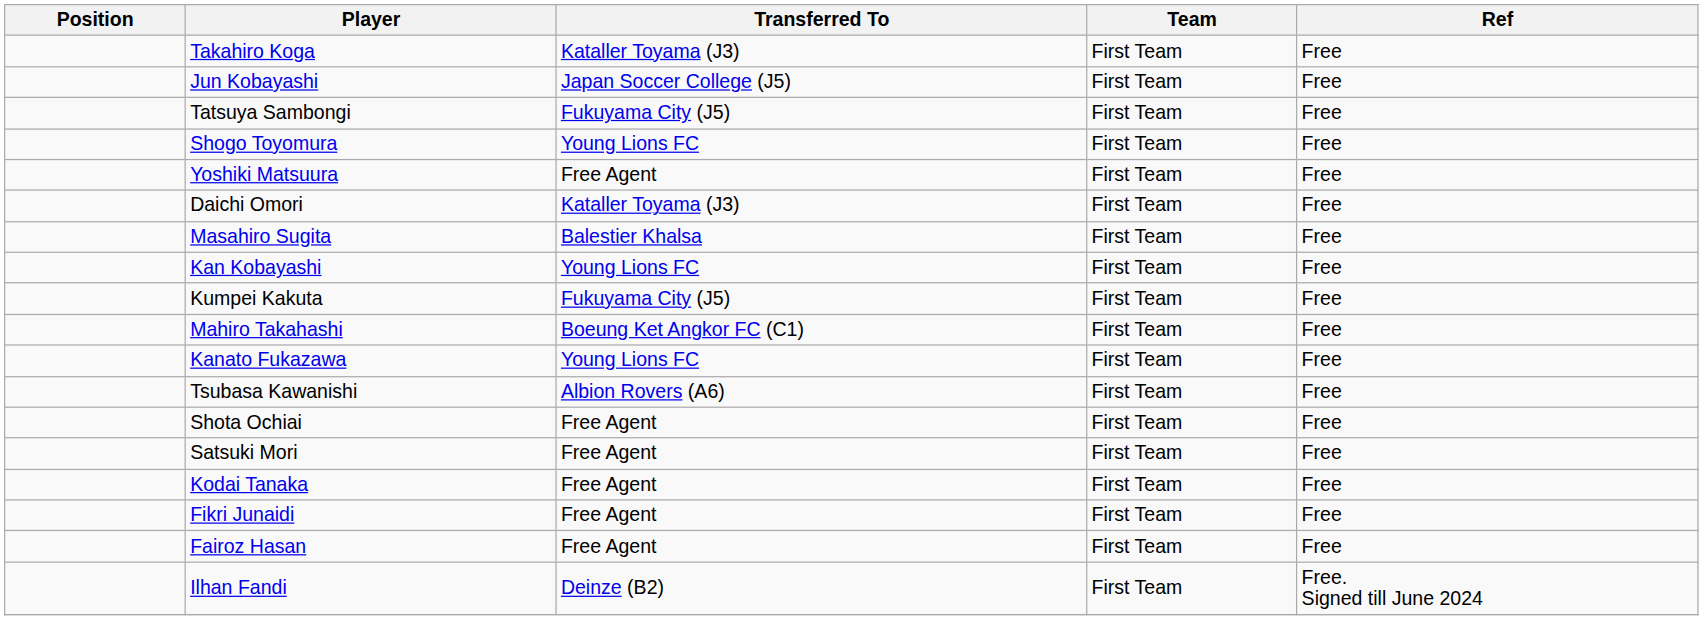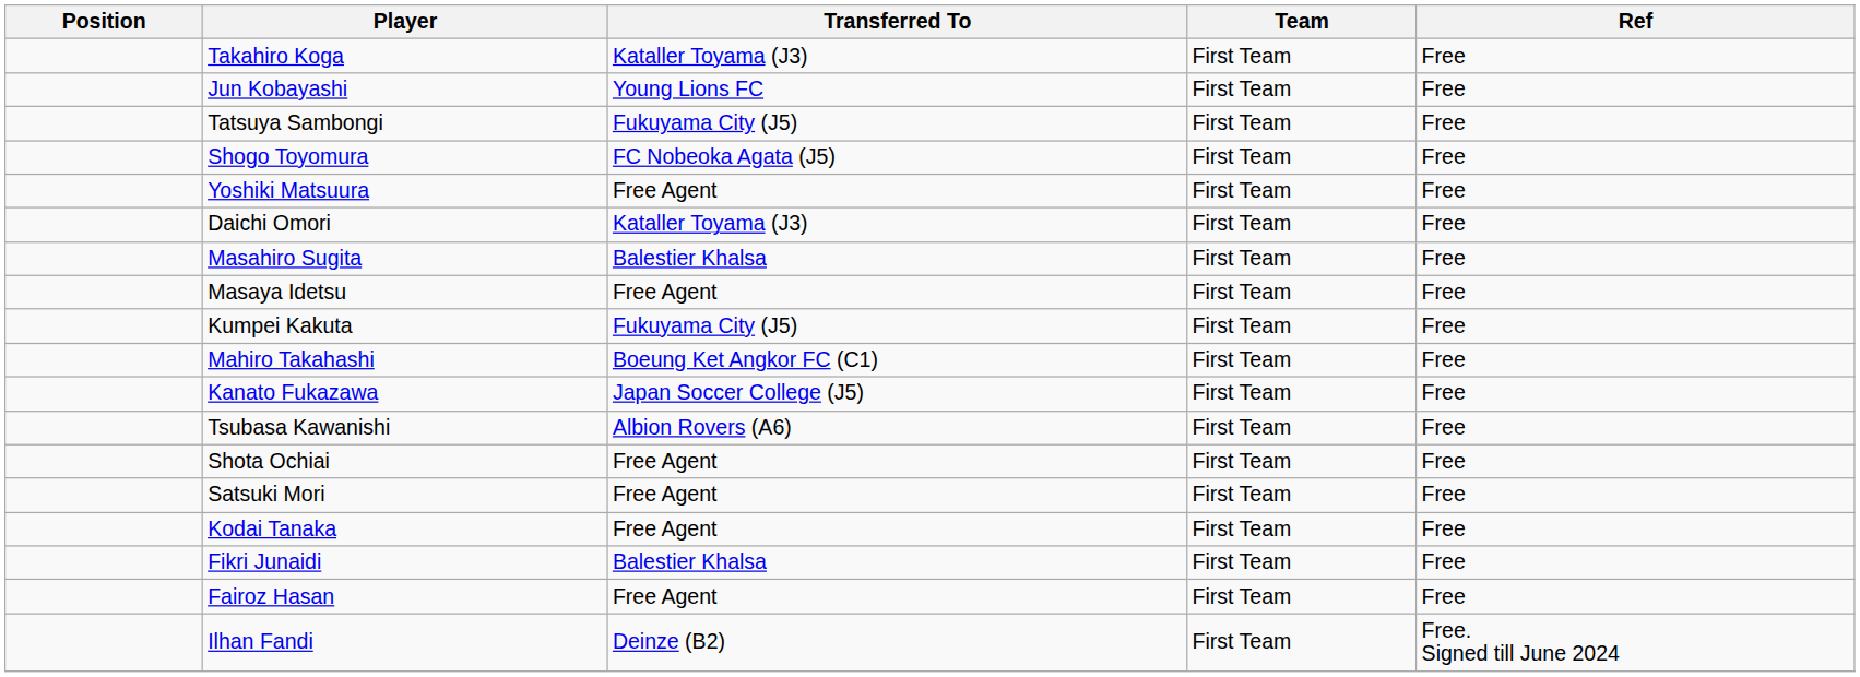Jun Kobayashi | Transferred To: Japan Soccer College (J5) -> Young Lions FC
Shogo Toyomura | Transferred To: Young Lions FC -> FC Nobeoka Agata (J5)
- row: Kan Kobayashi | Young Lions FC | First Team | Free
+ row: Masaya Idetsu | Free Agent | First Team | Free
Kanato Fukazawa | Transferred To: Young Lions FC -> Japan Soccer College (J5)
Fikri Junaidi | Transferred To: Free Agent -> Balestier Khalsa
